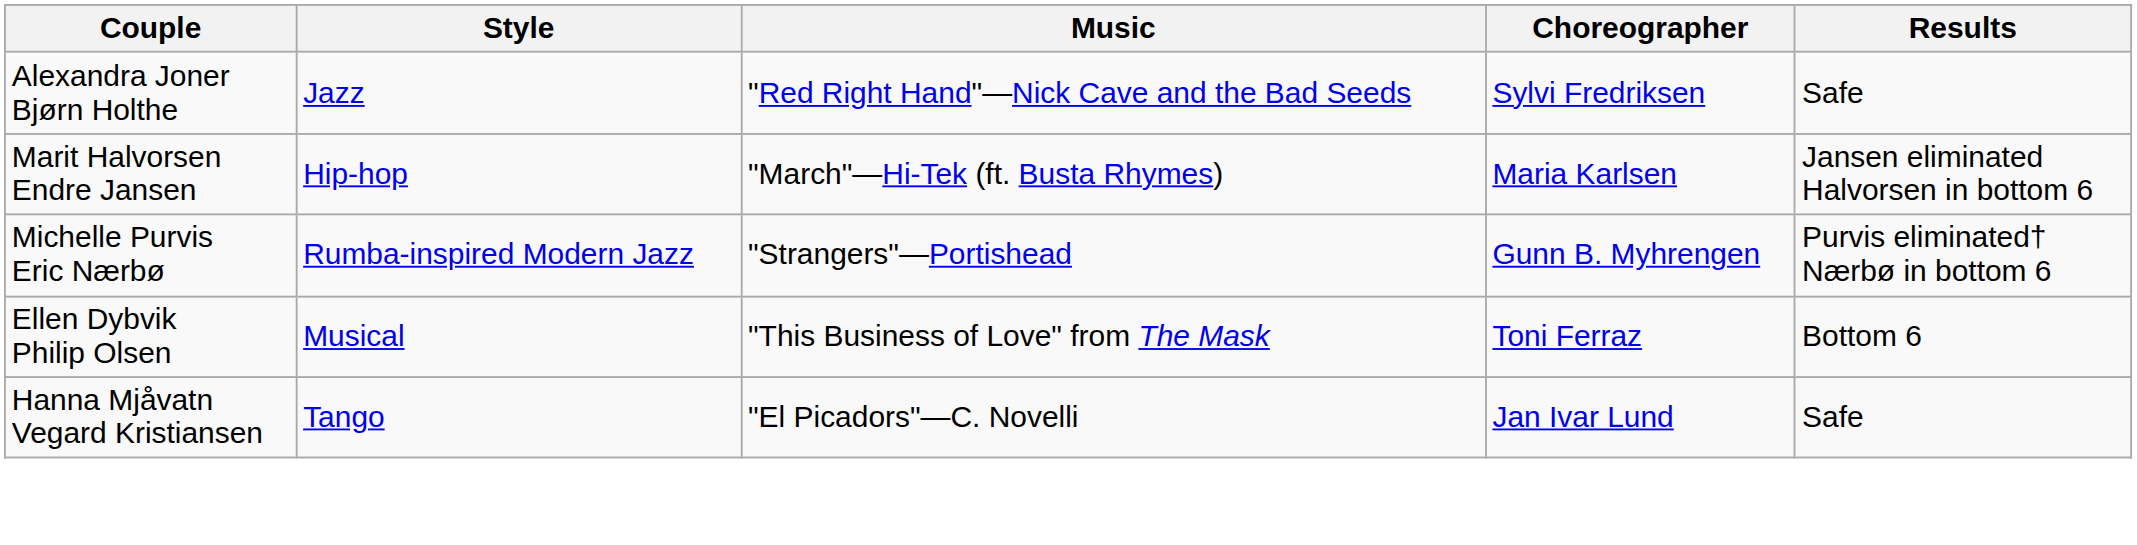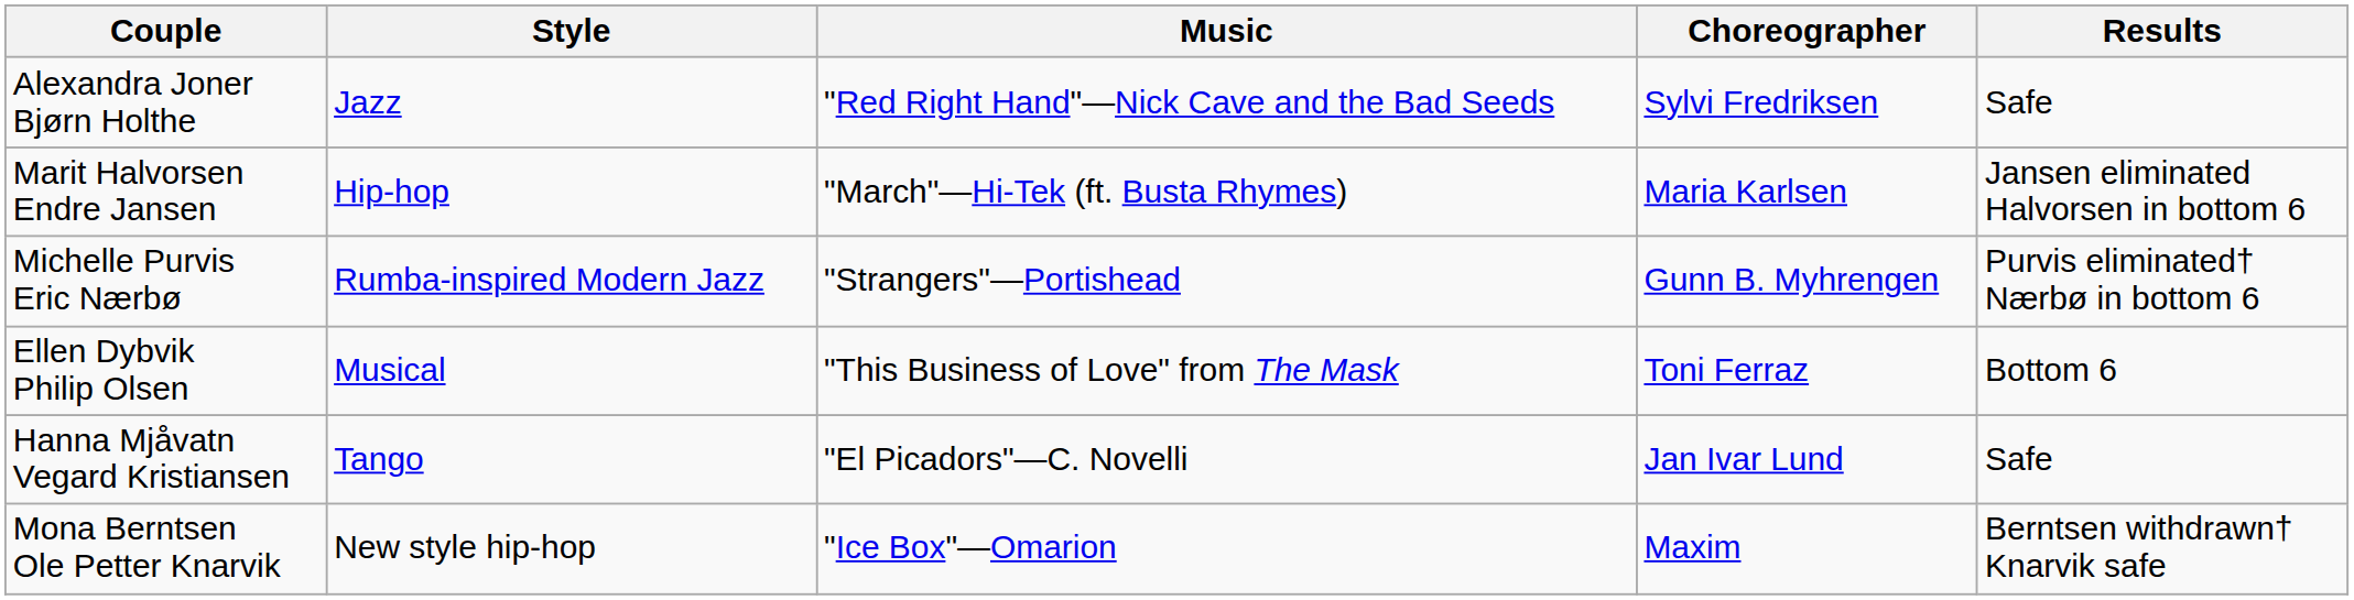+ row: Mona Berntsen Ole Petter Knarvik | New style hip-hop | "Ice Box"—Omarion | Maxim | Berntsen withdrawn† Knarvik safe
